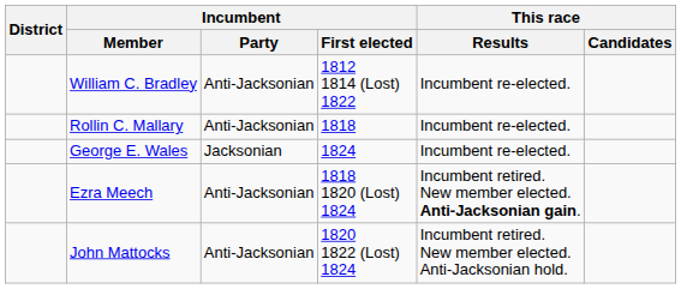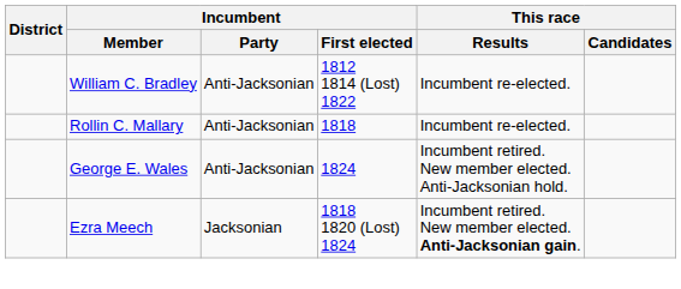George E. Wales | Incumbent / Party: Jacksonian -> Anti-Jacksonian
George E. Wales | This race / Results: Incumbent re-elected. -> Incumbent retired. New member elected. Anti-Jacksonian hold.
Ezra Meech | Incumbent / Party: Anti-Jacksonian -> Jacksonian
- row: John Mattocks | Anti-Jacksonian | 1820 1822 (Lost) 1824 | Incumbent retired. New member elected. Anti-Jacksonian hold.
